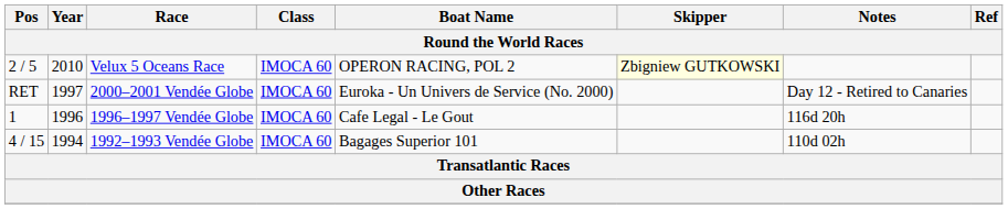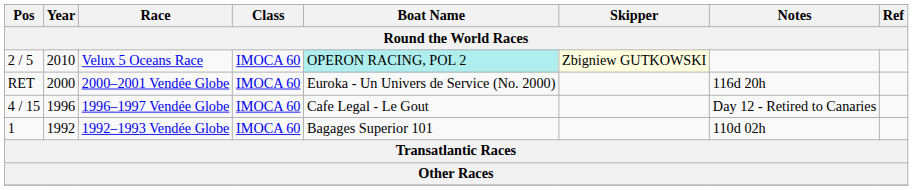Velux 5 Oceans Race | Boat Name: no background -> paleturquoise background
2000–2001 Vendée Globe | Year: 1997 -> 2000
2000–2001 Vendée Globe | Notes: Day 12 - Retired to Canaries -> 116d 20h
1996–1997 Vendée Globe | Pos: 1 -> 4 / 15
1996–1997 Vendée Globe | Notes: 116d 20h -> Day 12 - Retired to Canaries
1992–1993 Vendée Globe | Pos: 4 / 15 -> 1
1992–1993 Vendée Globe | Year: 1994 -> 1992
